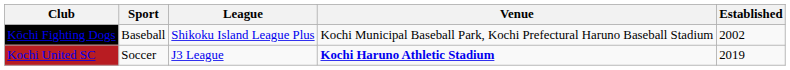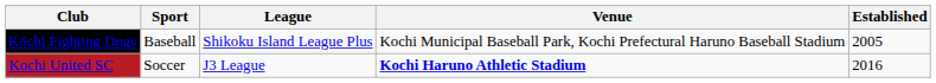Kōchi Fighting Dogs | Established: 2002 -> 2005
Kochi United SC | Established: 2019 -> 2016
